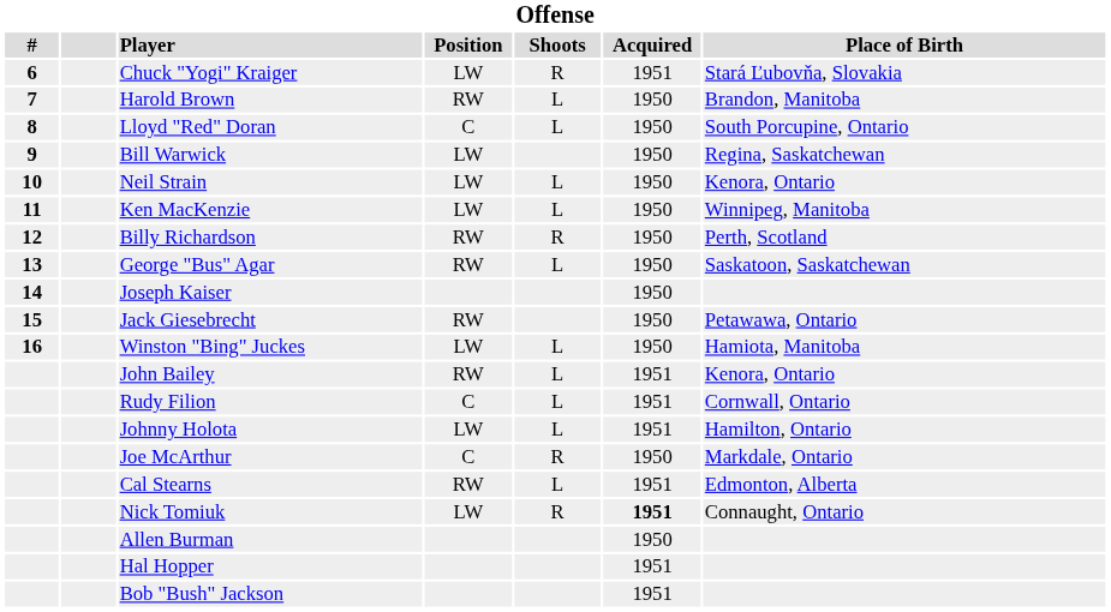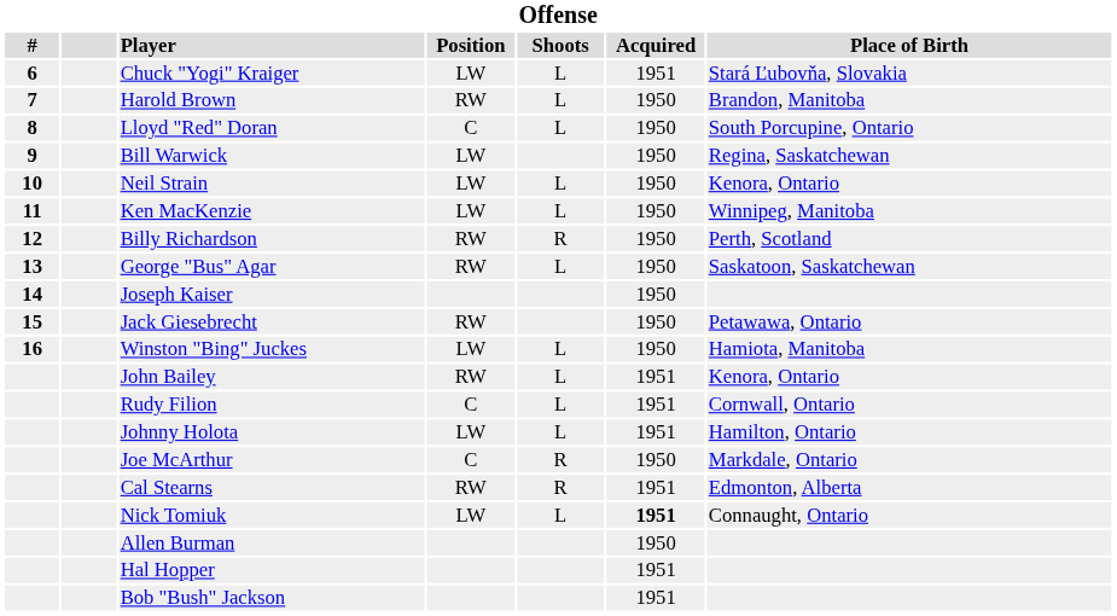Chuck "Yogi" Kraiger | Shoots: R -> L
Cal Stearns | Shoots: L -> R
Nick Tomiuk | Shoots: R -> L
